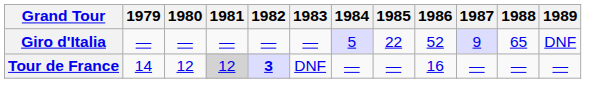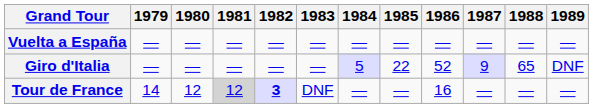+ row: Vuelta a España | — | — | — | — | — | — | — | — | — | — | —
